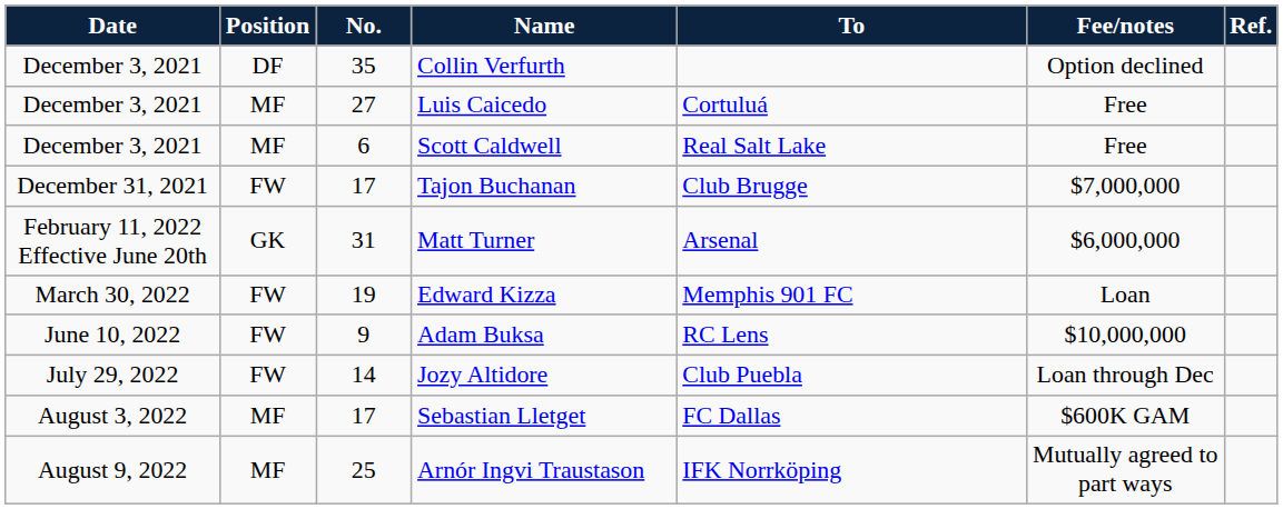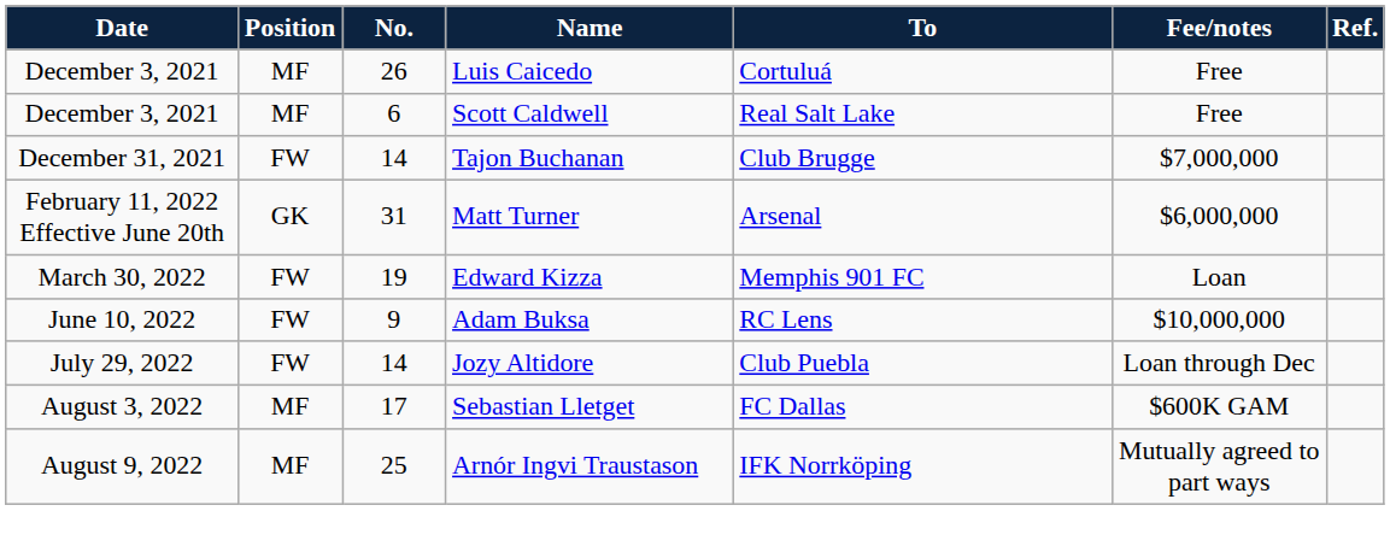- row: December 3, 2021 | DF | 35 | Collin Verfurth | Option declined
Luis Caicedo | No.: 27 -> 26
Tajon Buchanan | No.: 17 -> 14
